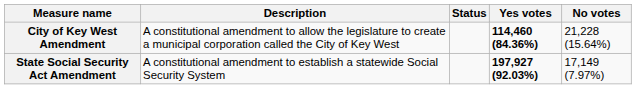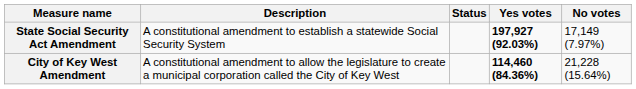rows swapped: City of Key West Amendment <-> State Social Security Act Amendment
